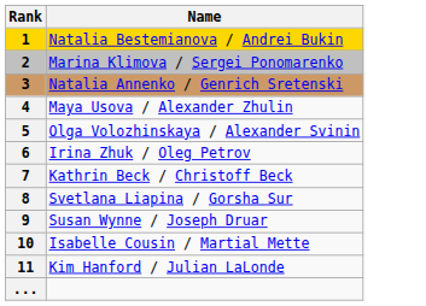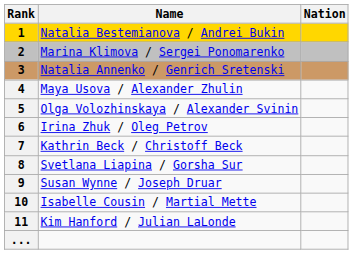+ column: Nation
